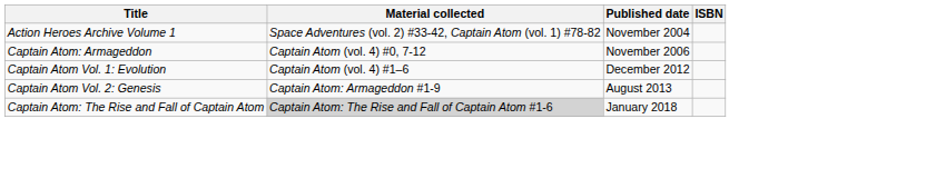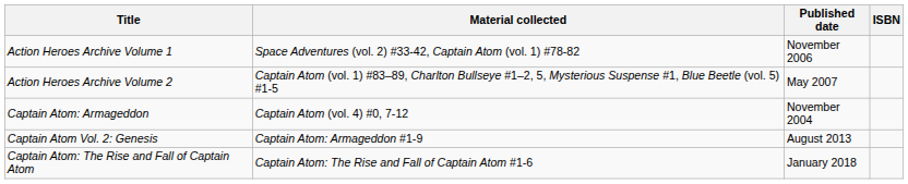Action Heroes Archive Volume 1 | Published date: November 2004 -> November 2006
+ row: Action Heroes Archive Volume 2 | Captain Atom (vol. 1) #83–89, Charlton Bullseye #1–2, 5, Mysterious Suspense #1, Blue Beetle (vol. 5) #1-5 | May 2007
Captain Atom: Armageddon | Published date: November 2006 -> November 2004
- row: Captain Atom Vol. 1: Evolution | Captain Atom (vol. 4) #1–6 | December 2012
Captain Atom: The Rise and Fall of Captain Atom | Material collected: lightgrey background -> no background
